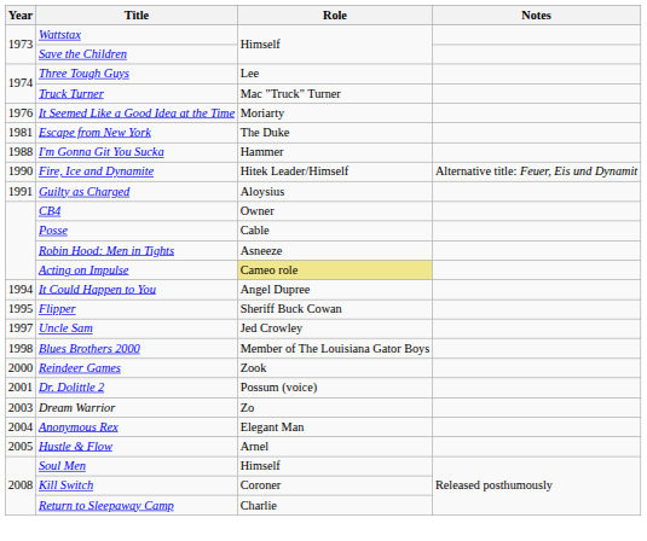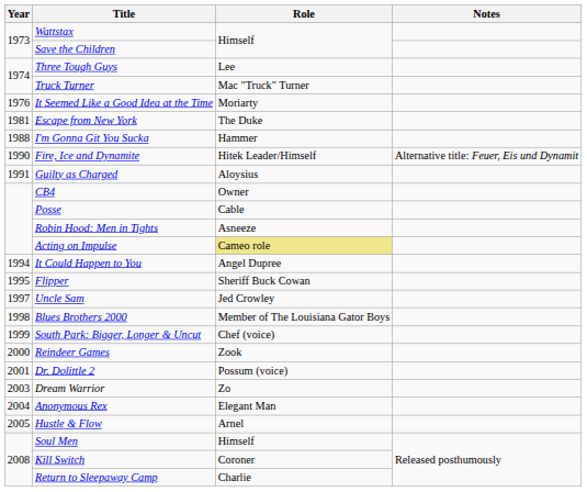+ row: 1999 | South Park: Bigger, Longer & Uncut | Chef (voice)
